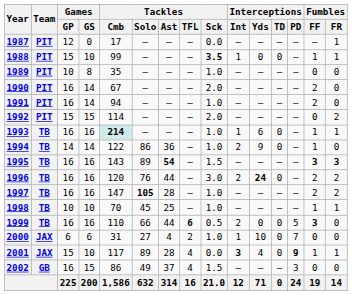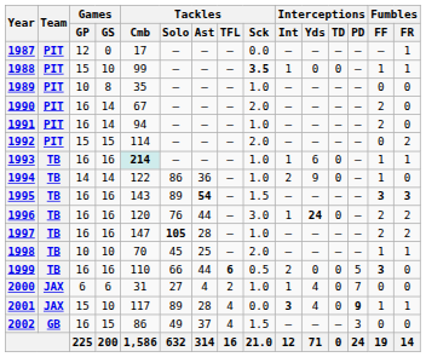1996 | Interceptions / Int: 2 -> 1
1998 | Tackles / Sck: 1.0 -> 2.0
2000 | Interceptions / Yds: 10 -> 4
